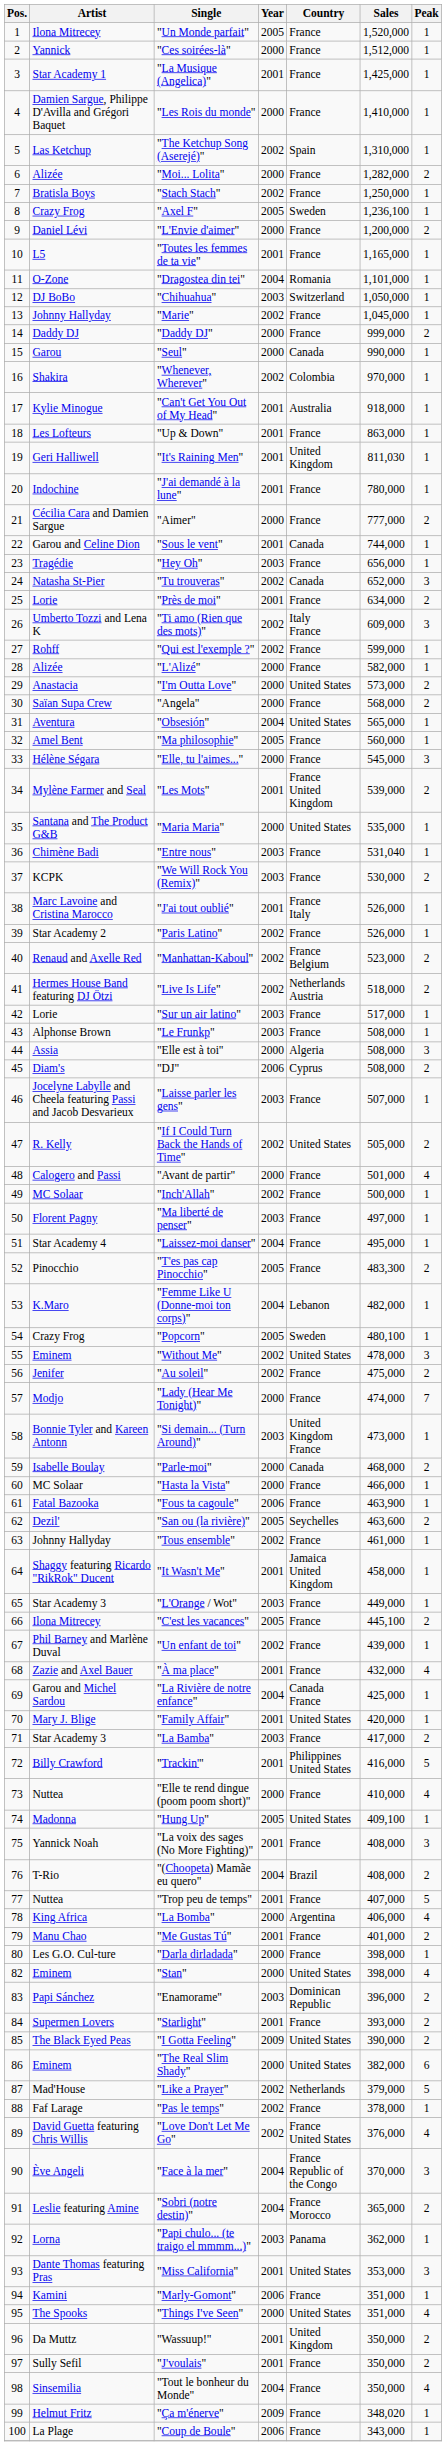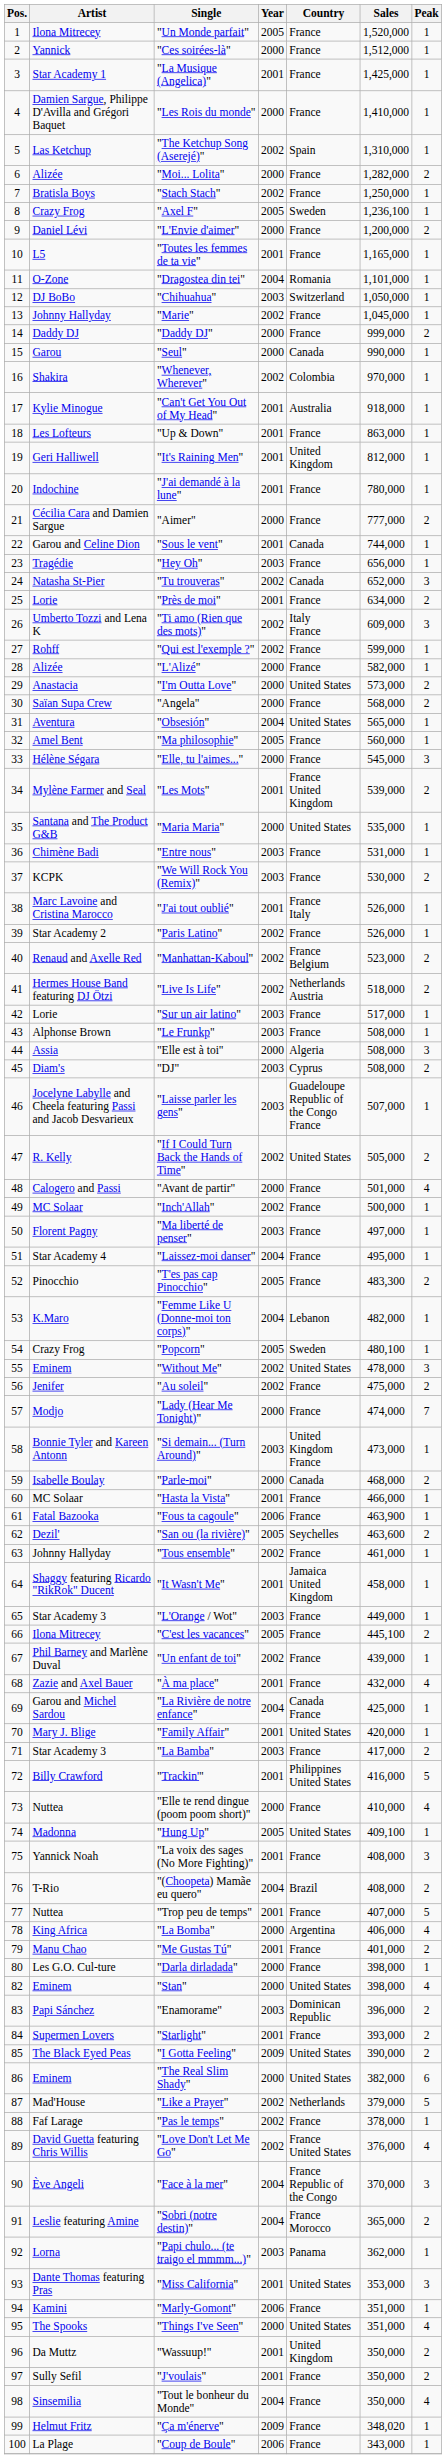"It's Raining Men" | Sales: 811,030 -> 812,000
"Entre nous" | Sales: 531,040 -> 531,000
"DJ" | Year: 2006 -> 2003
"Laisse parler les gens" | Country: France -> Guadeloupe Republic of the Congo France
"Hasta la Vista" | Year: 2000 -> 2001
